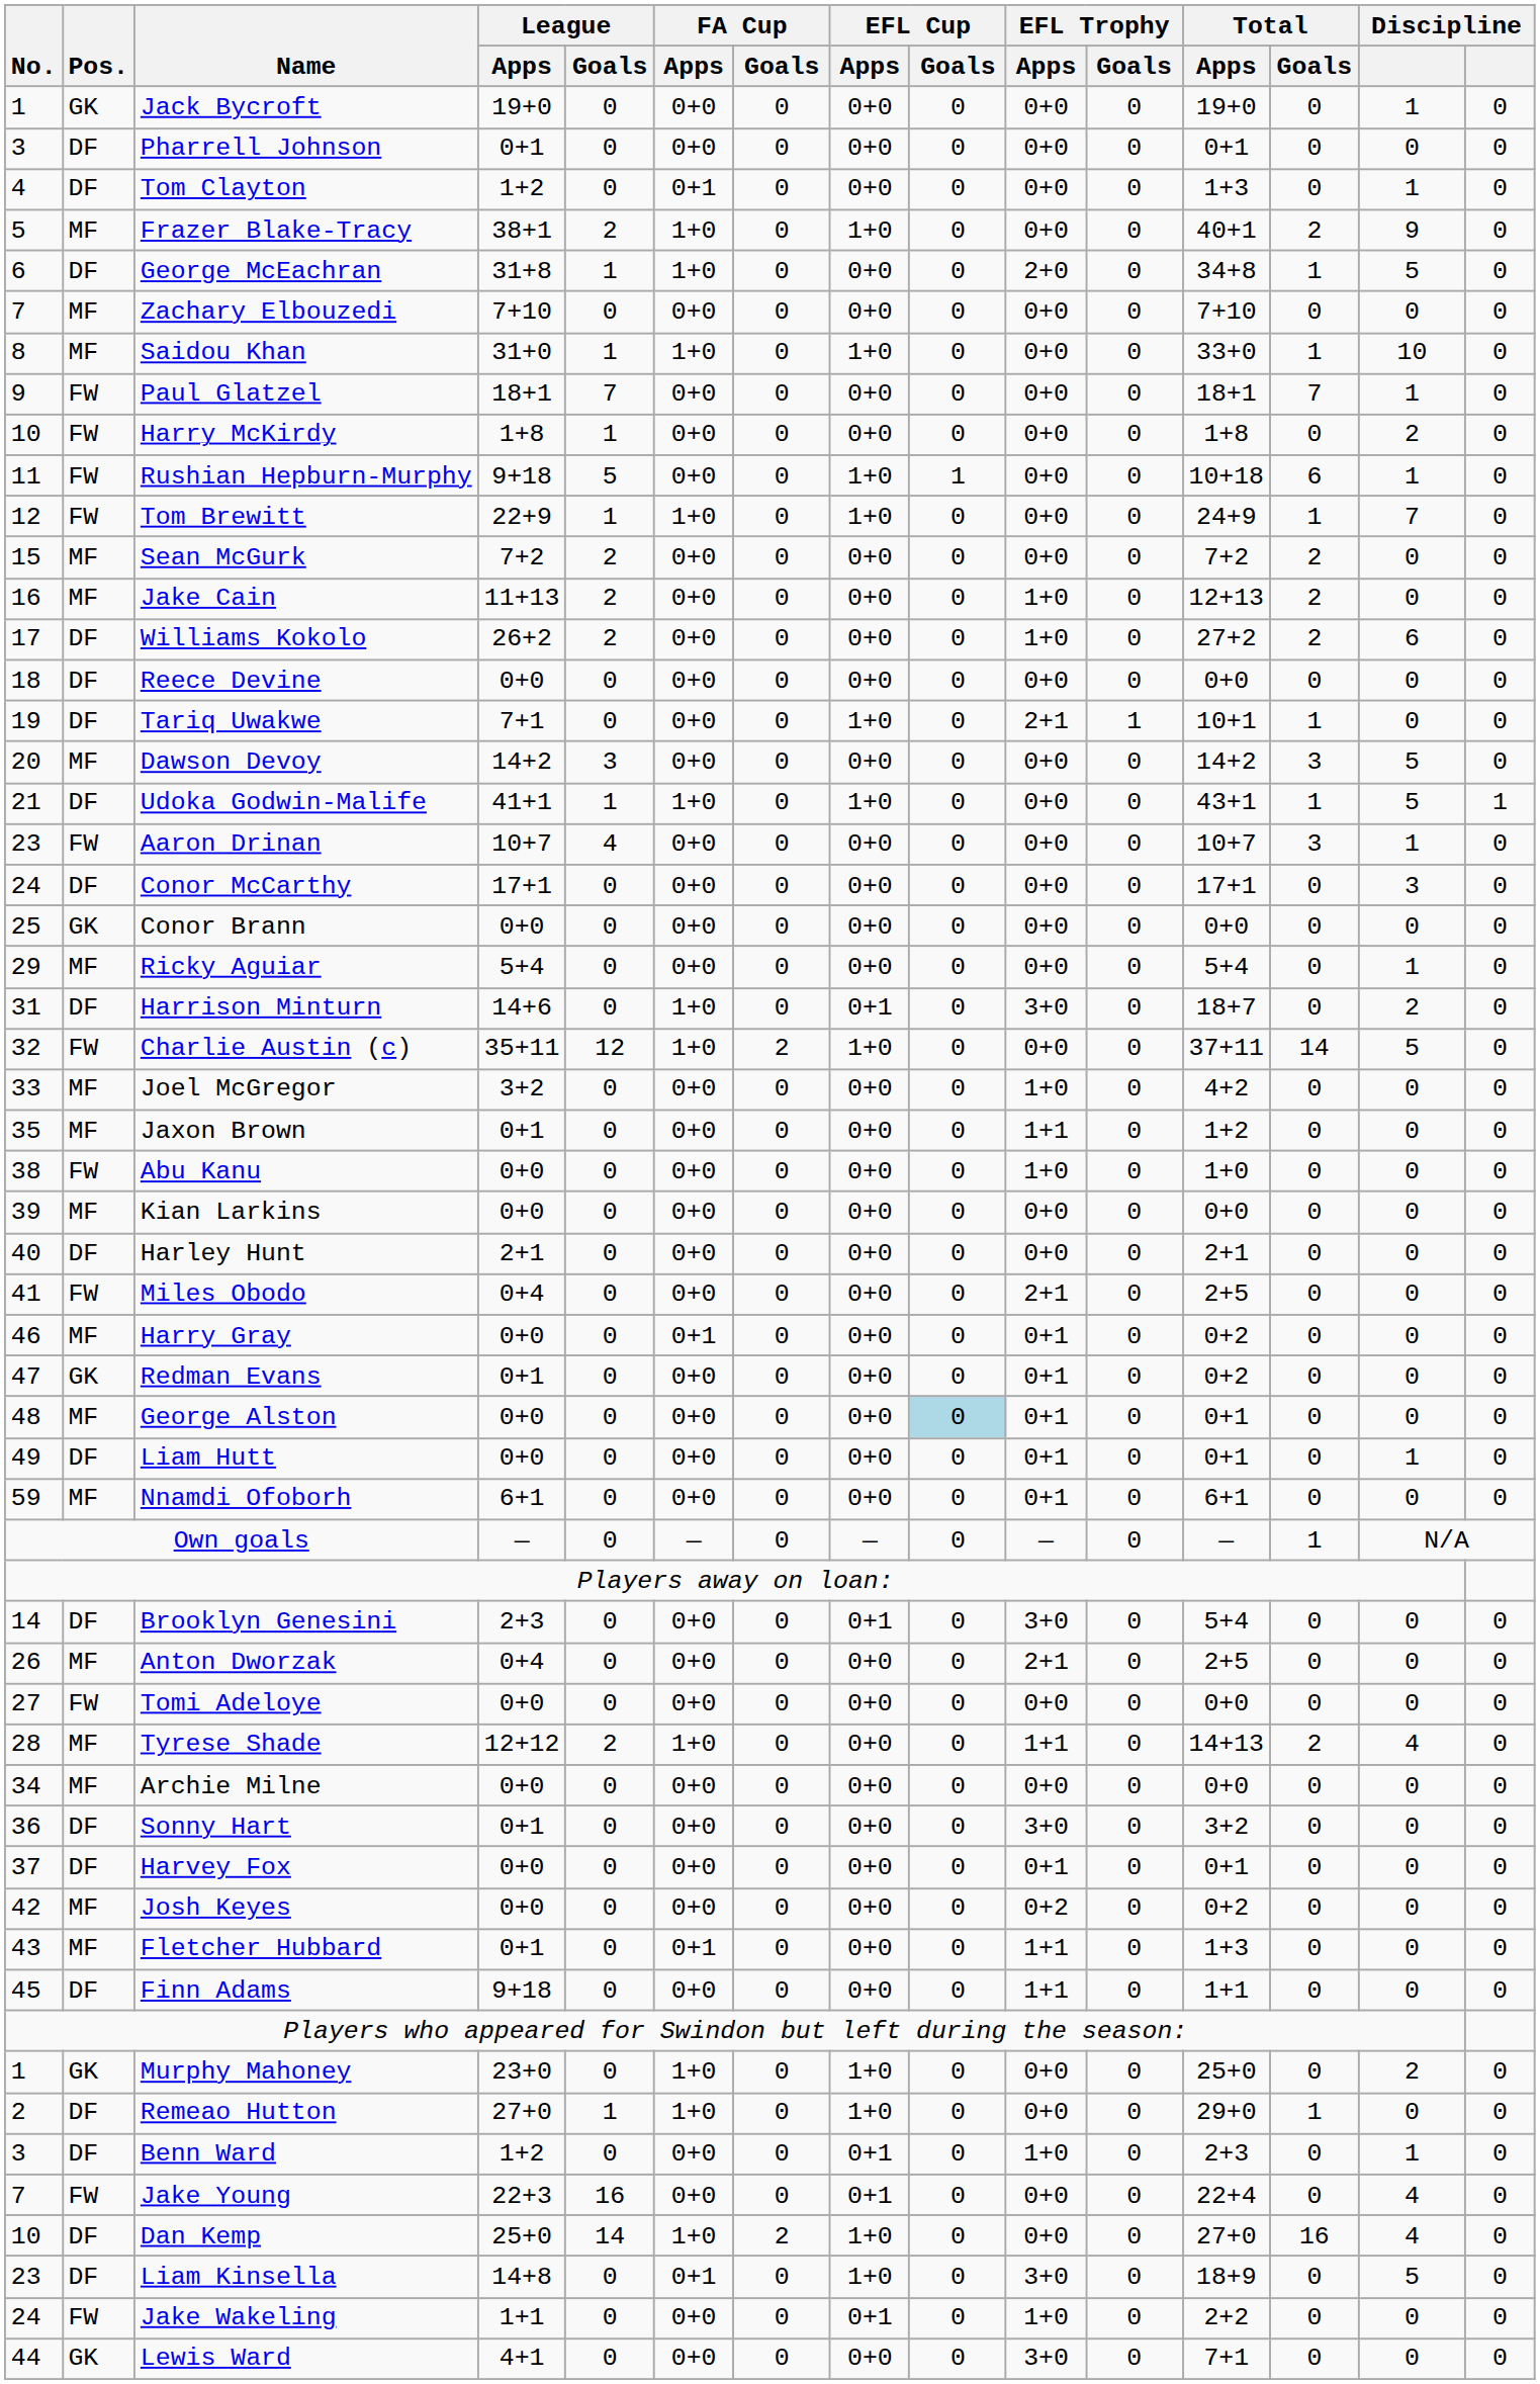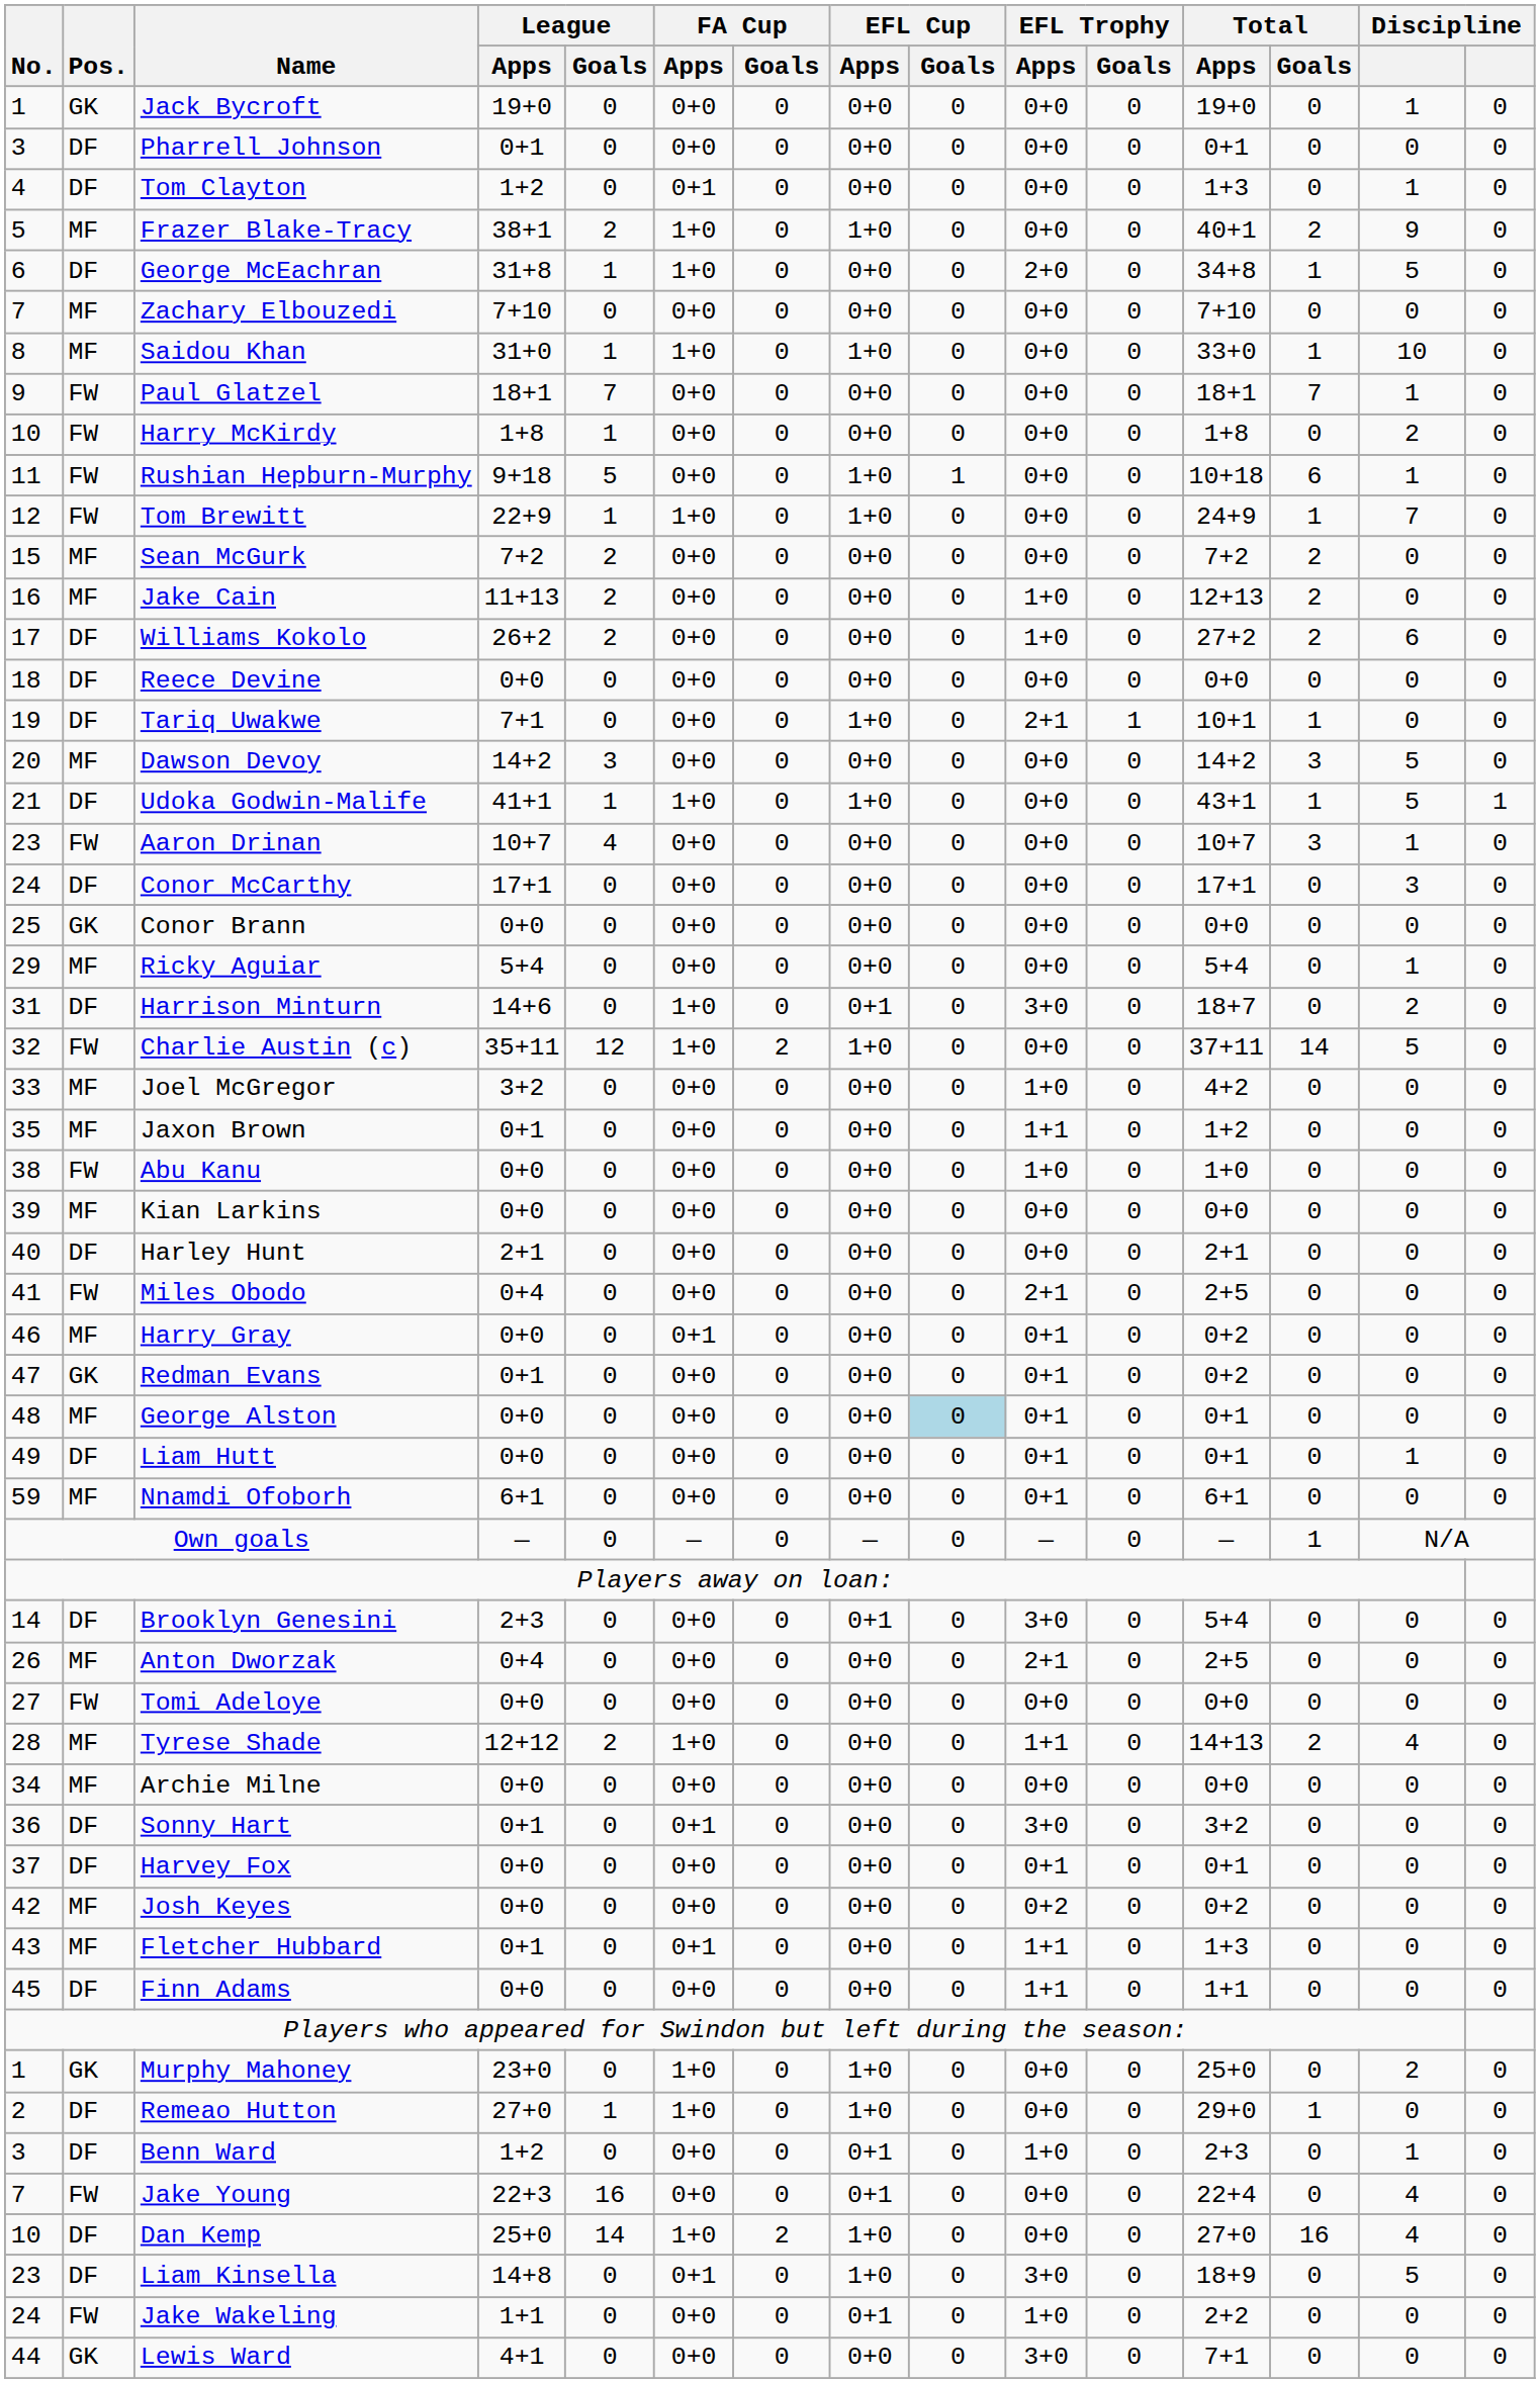Sonny Hart | FA Cup / Apps: 0+0 -> 0+1
Finn Adams | League / Apps: 9+18 -> 0+0
